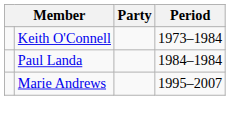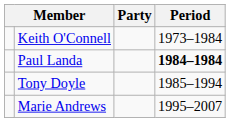Paul Landa | Period: normal -> bold
+ row: Tony Doyle | 1985–1994
